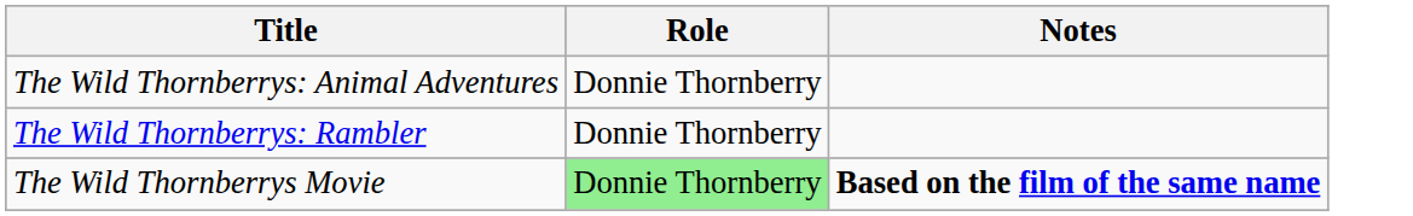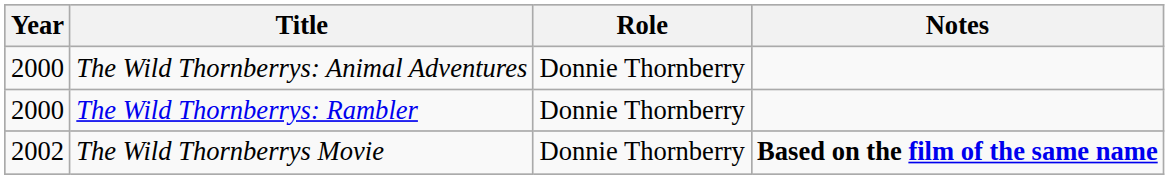+ column: Year | 2000 | 2000 | 2002
The Wild Thornberrys Movie | Role: lightgreen background -> no background
